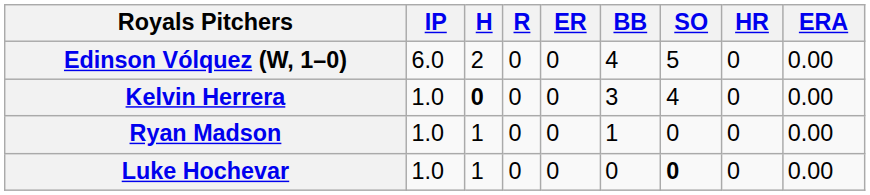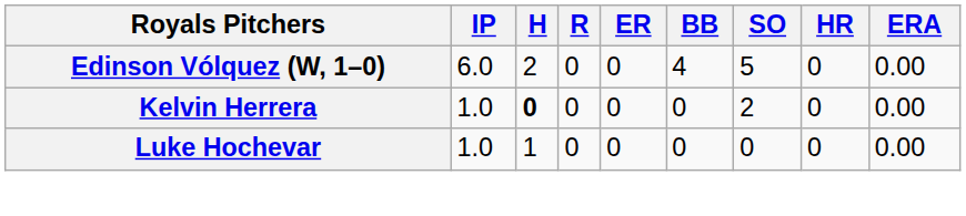Kelvin Herrera | BB: 3 -> 0
Kelvin Herrera | SO: 4 -> 2
- row: Ryan Madson | 1.0 | 1 | 0 | 0 | 1 | 0 | 0 | 0.00
Luke Hochevar | SO: bold -> normal
